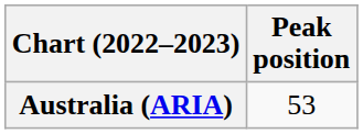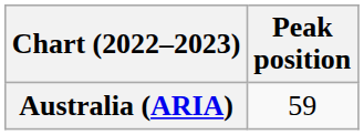Australia (ARIA) | Peak position: 53 -> 59
